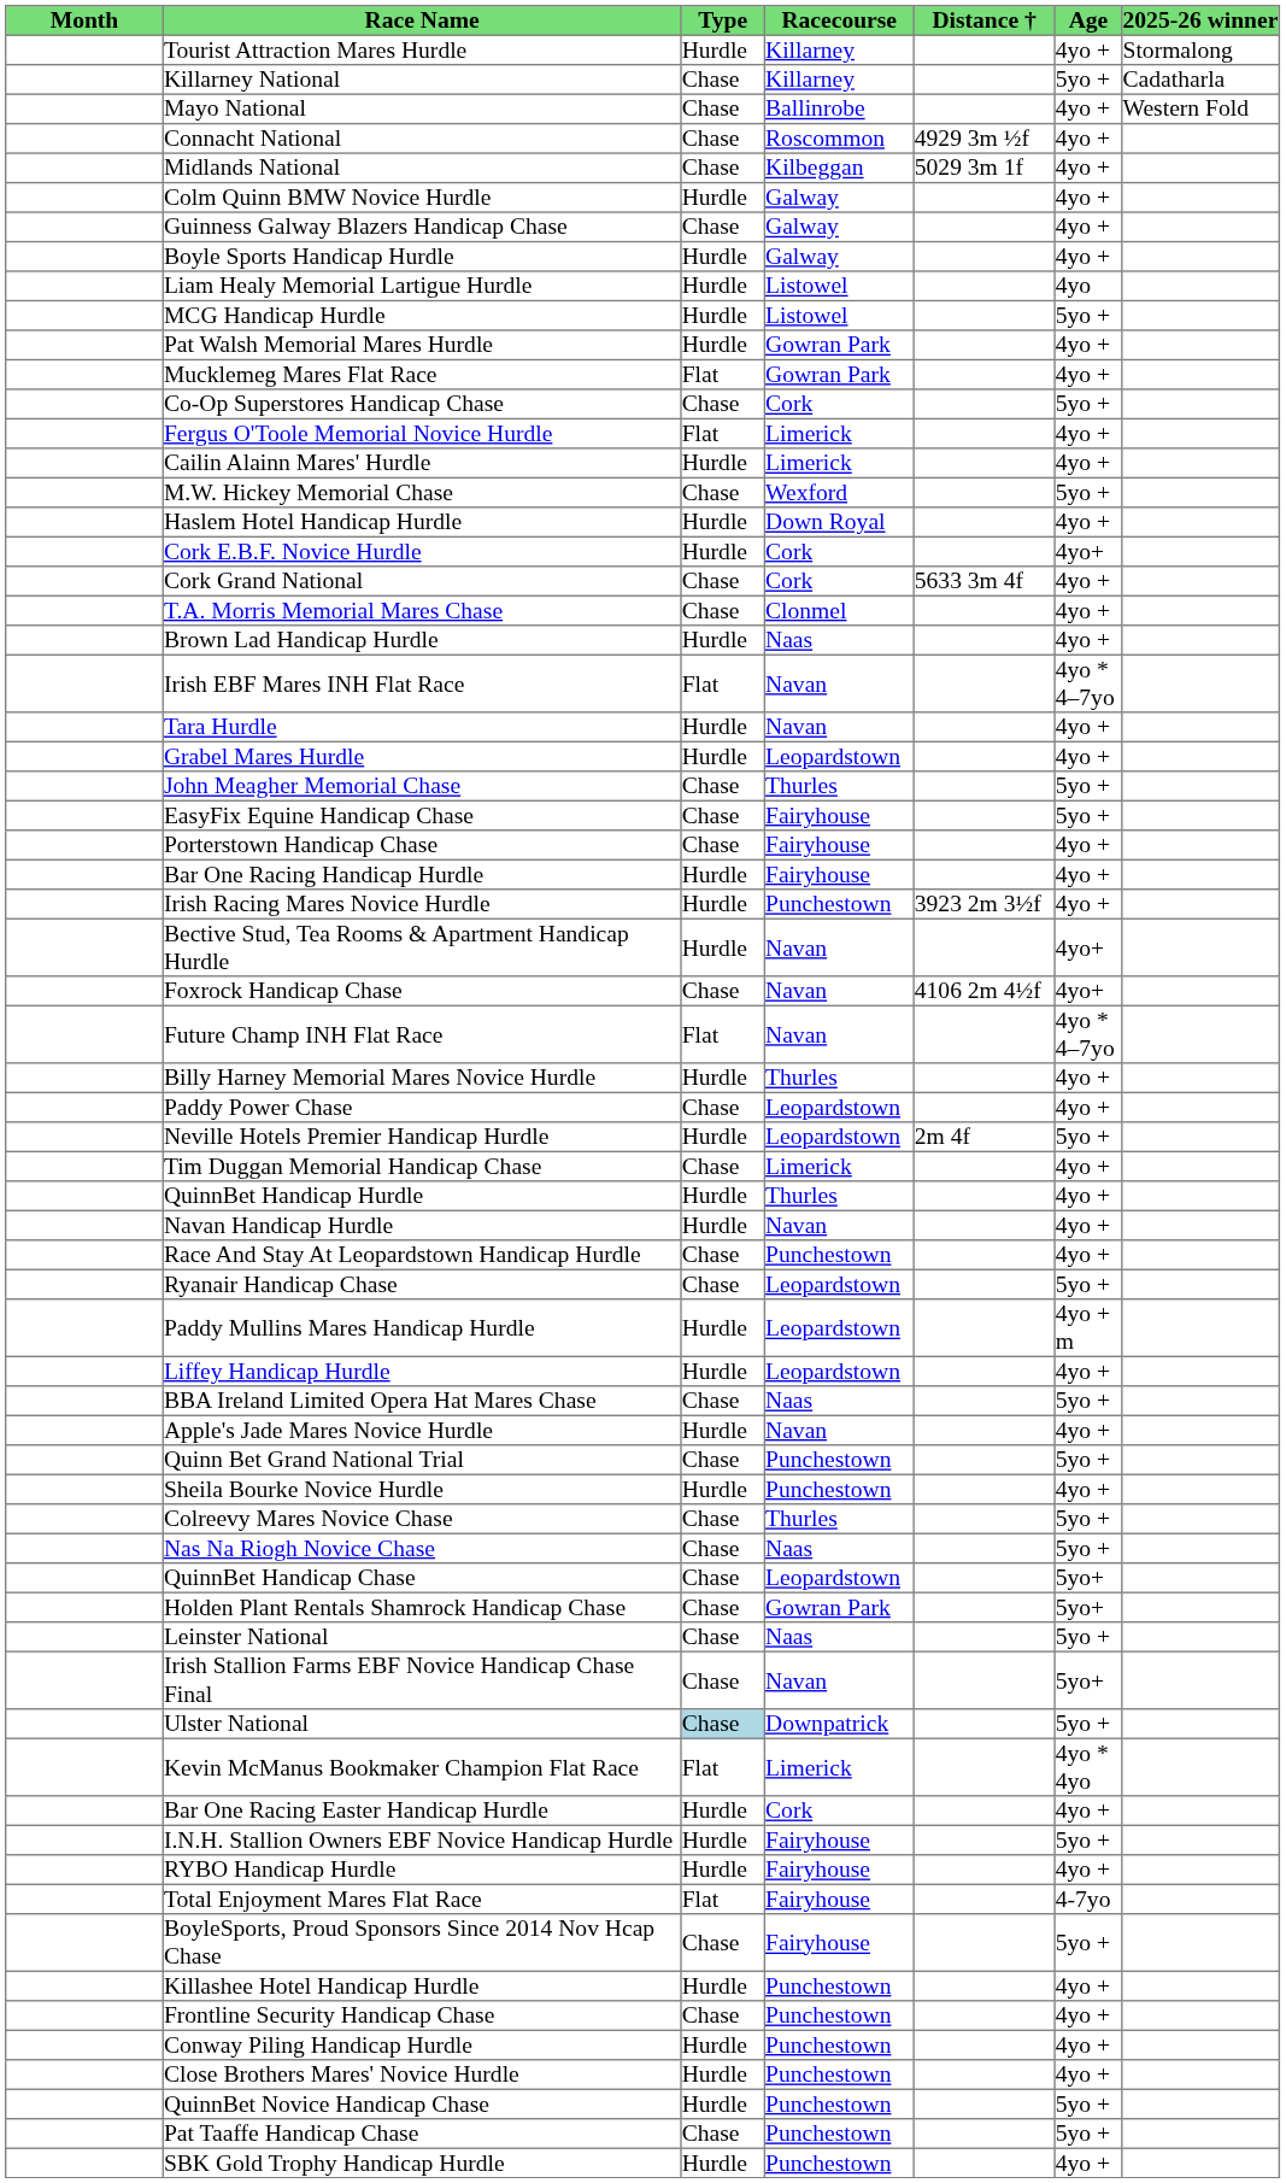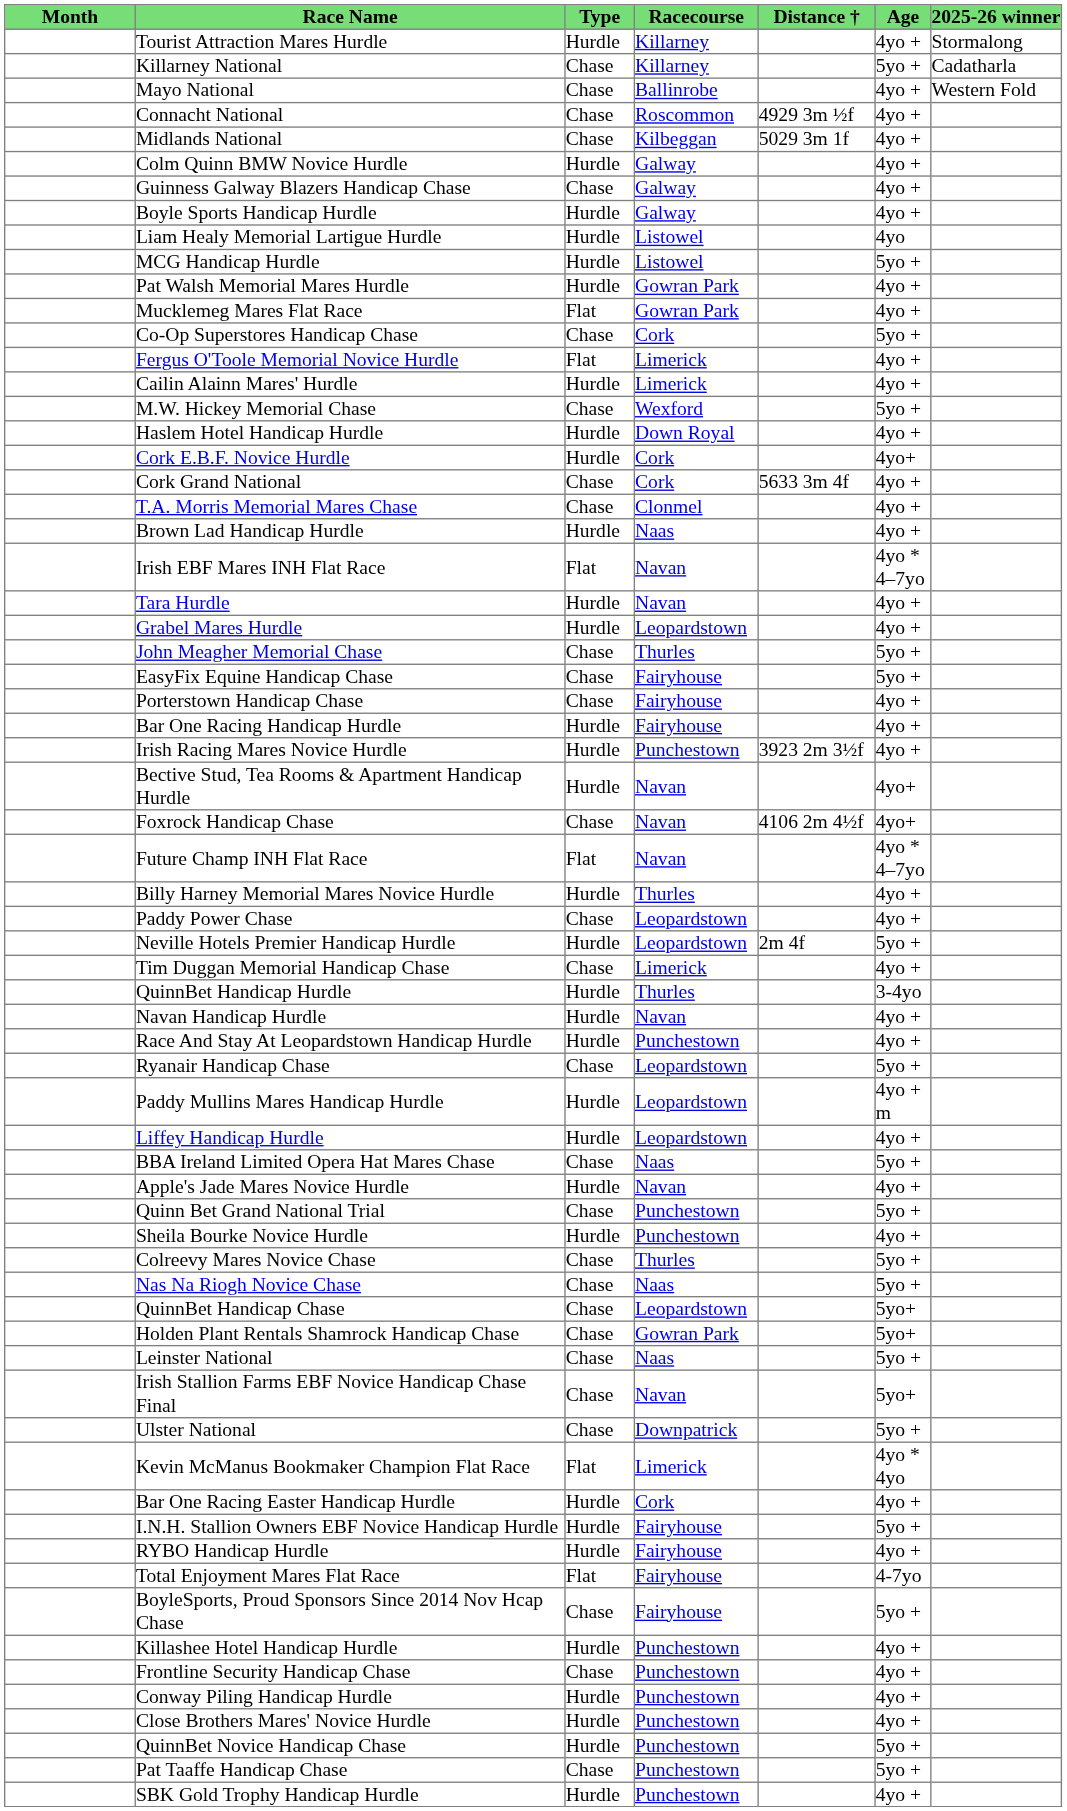QuinnBet Handicap Hurdle | Age: 4yo + -> 3-4yo
Race And Stay At Leopardstown Handicap Hurdle | Type: Chase -> Hurdle
Ulster National | Type: lightblue background -> no background
